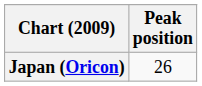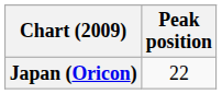Japan (Oricon) | Peak position: 26 -> 22
